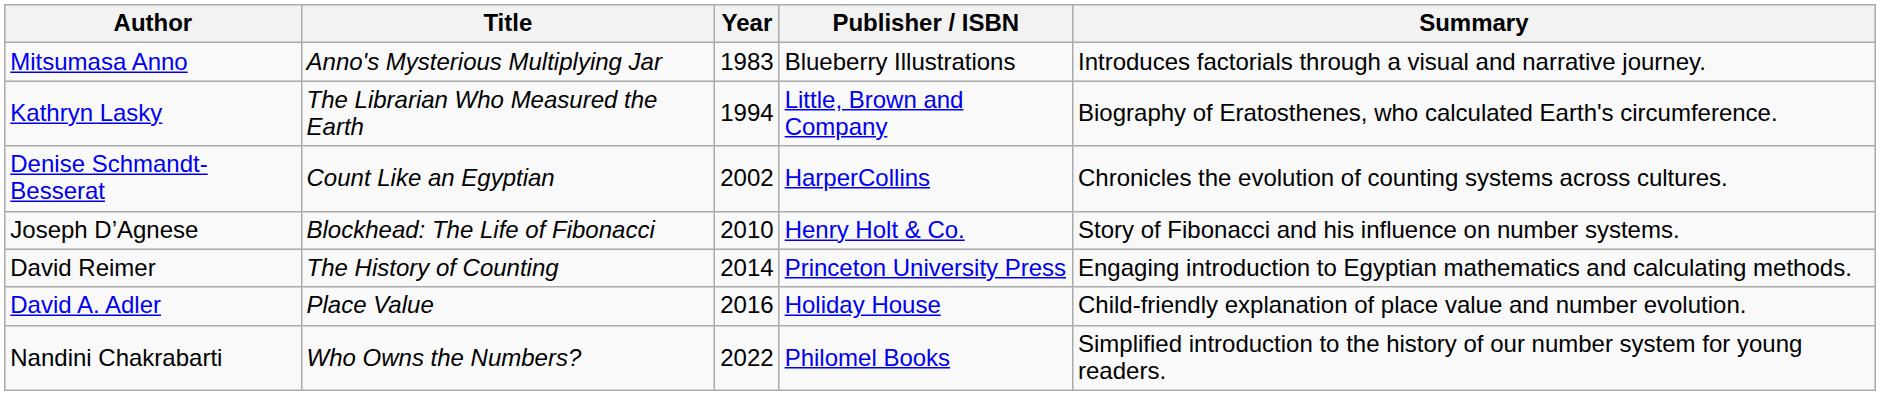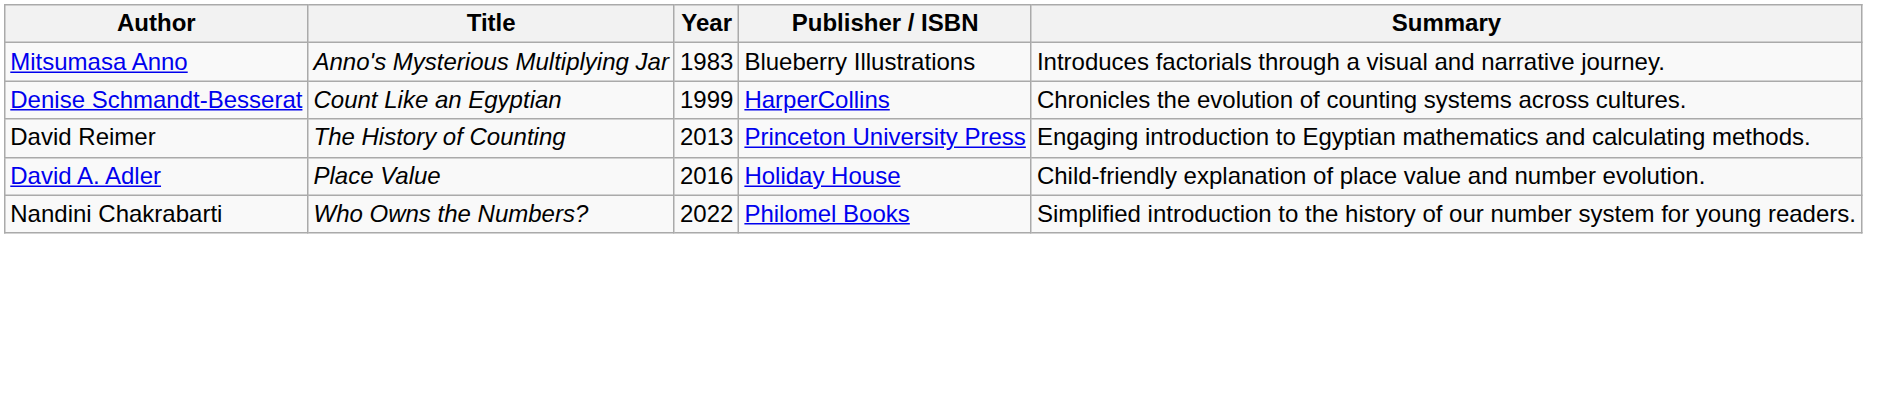- row: Kathryn Lasky | The Librarian Who Measured the Earth | 1994 | Little, Brown and Company | Biography of Eratosthenes, who calculated Earth's circumference.
Denise Schmandt-Besserat | Year: 2002 -> 1999
- row: Joseph D’Agnese | Blockhead: The Life of Fibonacci | 2010 | Henry Holt & Co. | Story of Fibonacci and his influence on number systems.
David Reimer | Year: 2014 -> 2013
